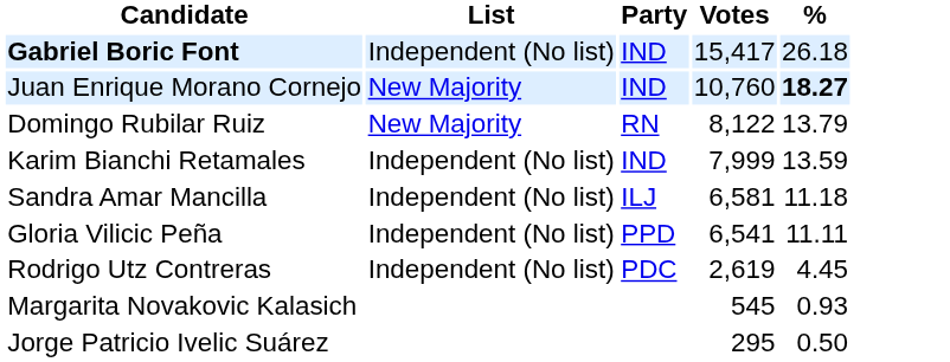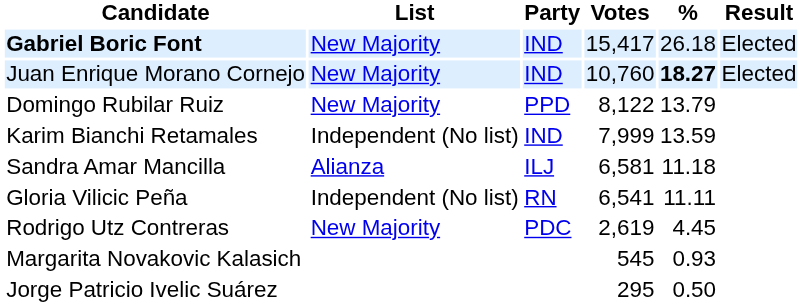+ column: Result | Elected | Elected
Gabriel Boric Font | List: Independent (No list) -> New Majority
Domingo Rubilar Ruiz | Party: RN -> PPD
Sandra Amar Mancilla | List: Independent (No list) -> Alianza
Gloria Vilicic Peña | Party: PPD -> RN
Rodrigo Utz Contreras | List: Independent (No list) -> New Majority
